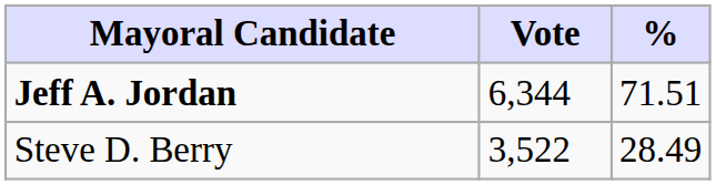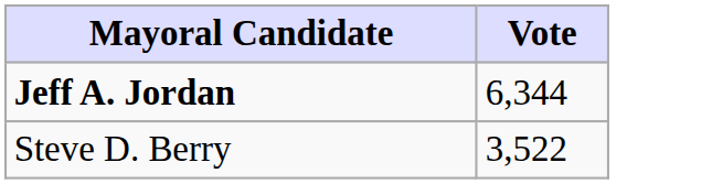- column: % | 71.51 | 28.49
